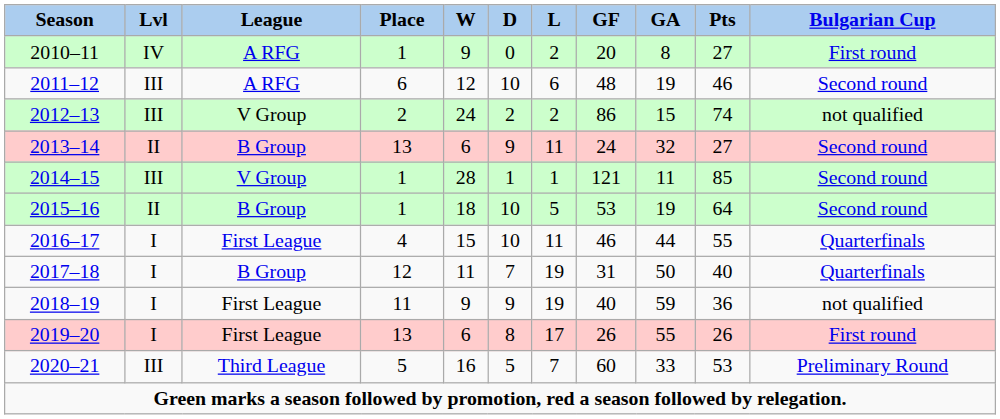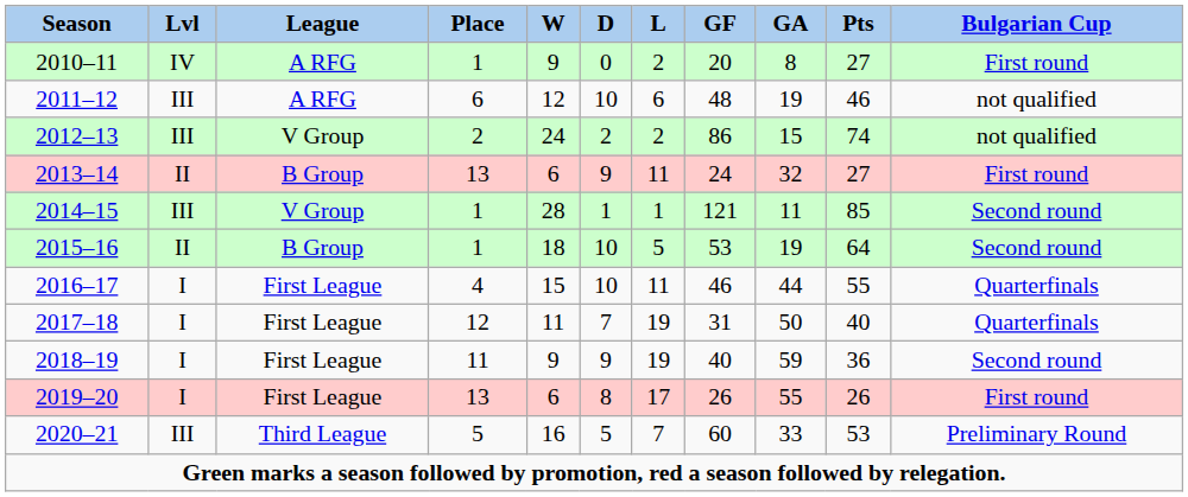2011–12 | Bulgarian Cup: Second round -> not qualified
2013–14 | Bulgarian Cup: Second round -> First round
2017–18 | League: B Group -> First League
2018–19 | Bulgarian Cup: not qualified -> Second round
